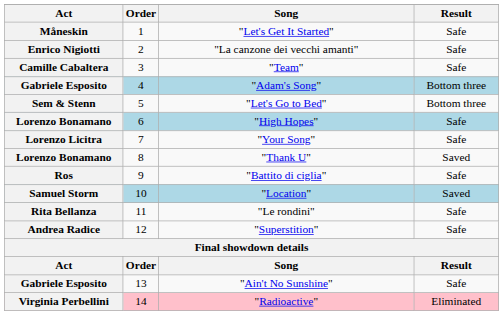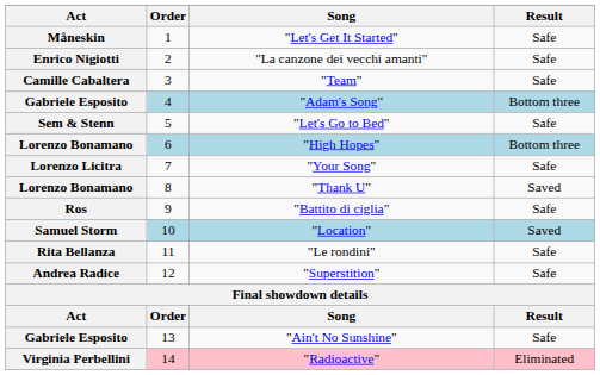"Let's Go to Bed" | Result: Bottom three -> Safe
"High Hopes" | Result: Safe -> Bottom three
